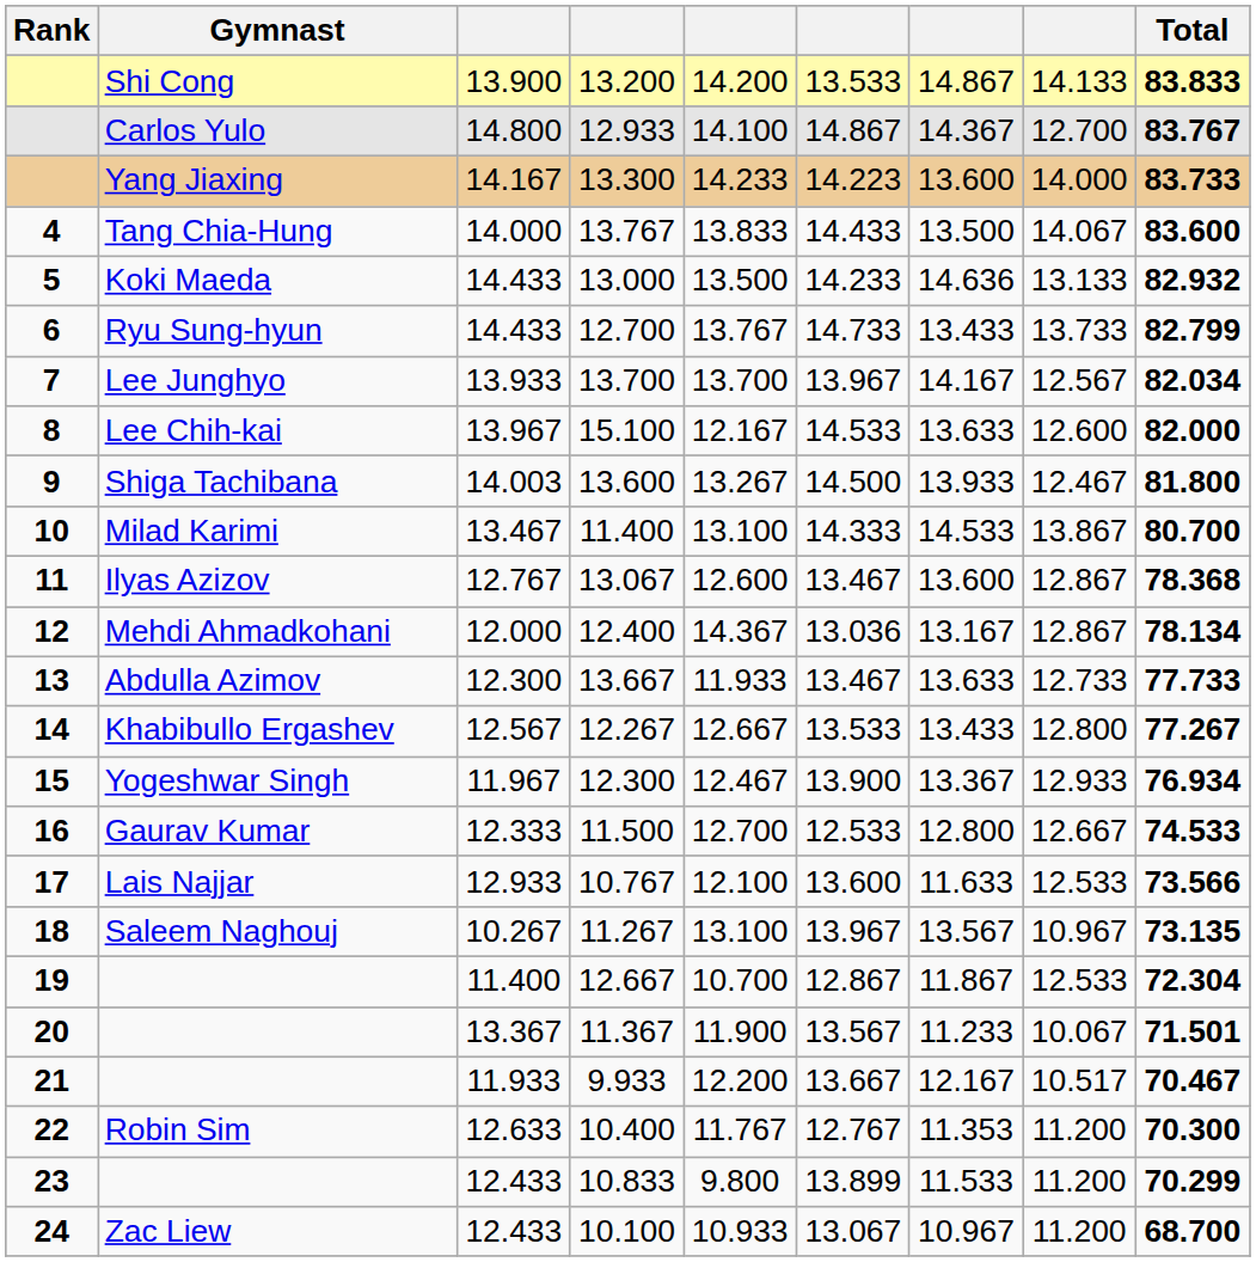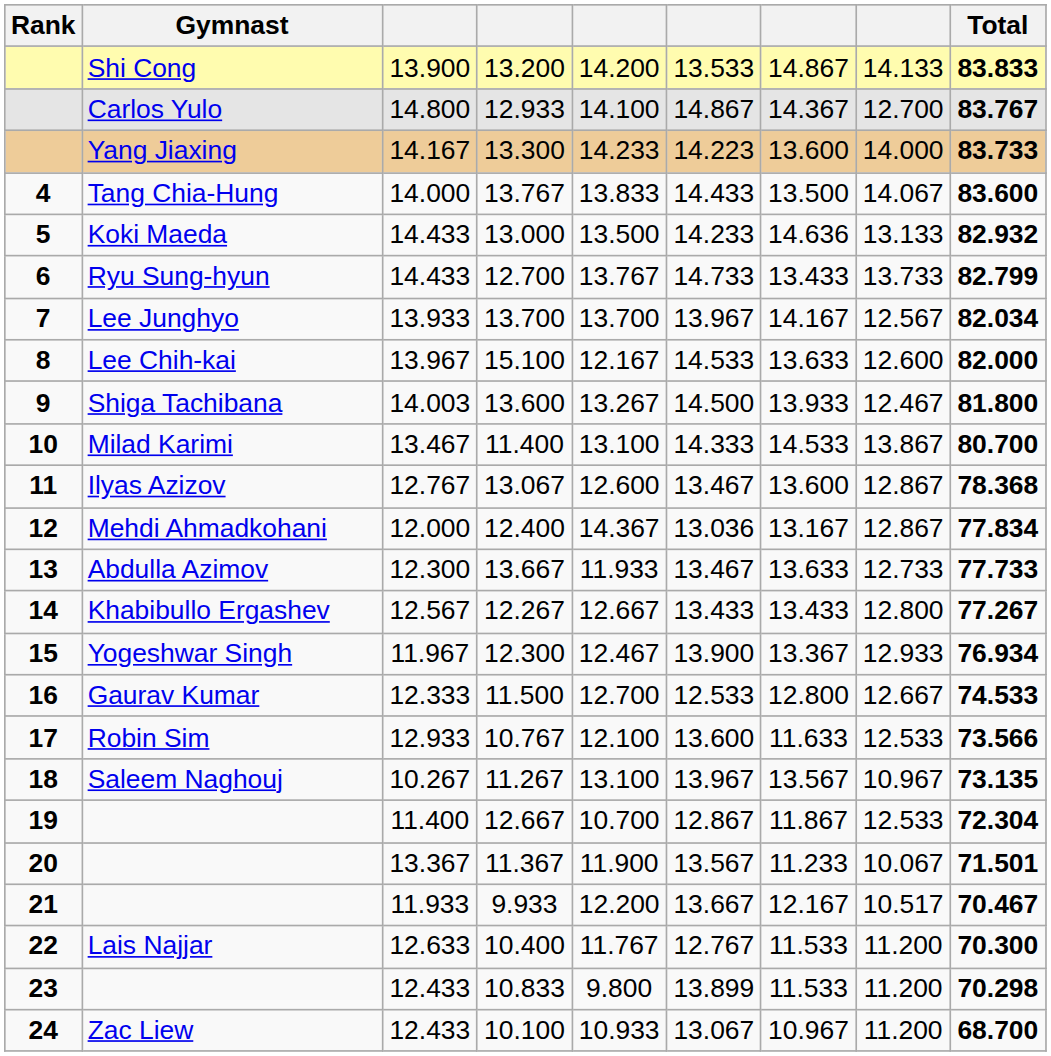12.400 | Total: 78.134 -> 77.834
12.267 | column 6: 13.533 -> 13.433
10.767 | Gymnast: Lais Najjar -> Robin Sim
10.400 | Gymnast: Robin Sim -> Lais Najjar
10.400 | column 7: 11.353 -> 11.533
10.833 | Total: 70.299 -> 70.298
